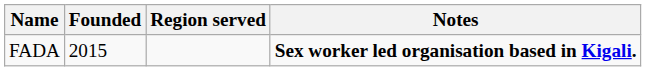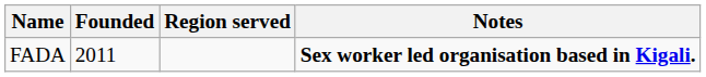FADA | Founded: 2015 -> 2011
